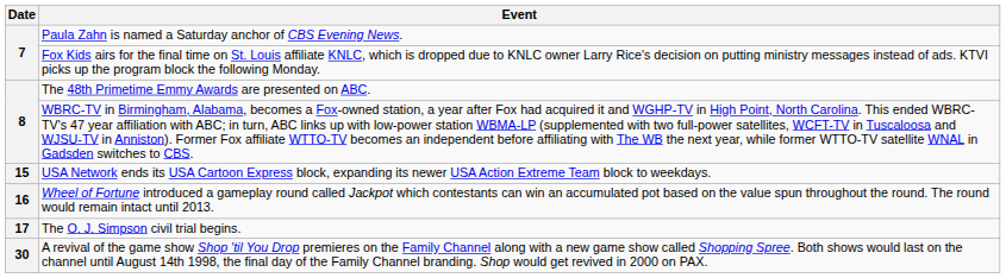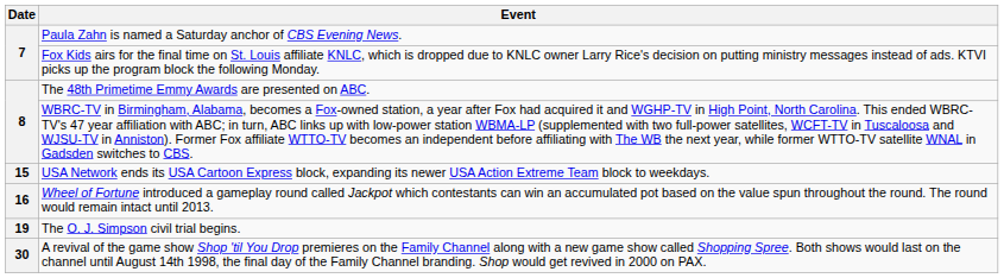The O. J. Simpson civil trial begins. | Date: 17 -> 19
